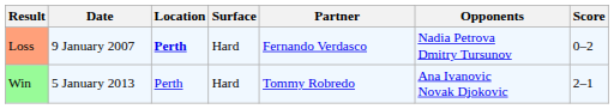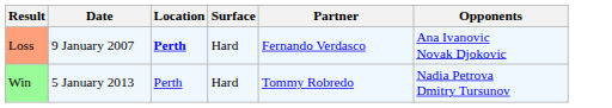- column: Score | 0–2 | 2–1
Loss | Opponents: Nadia Petrova Dmitry Tursunov -> Ana Ivanovic Novak Djokovic
Win | Opponents: Ana Ivanovic Novak Djokovic -> Nadia Petrova Dmitry Tursunov
